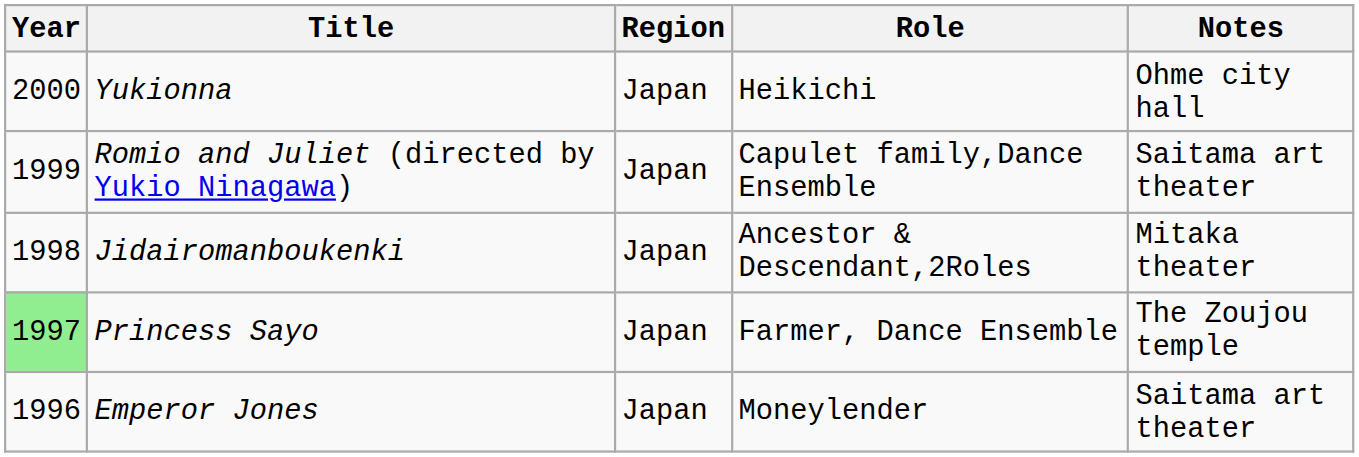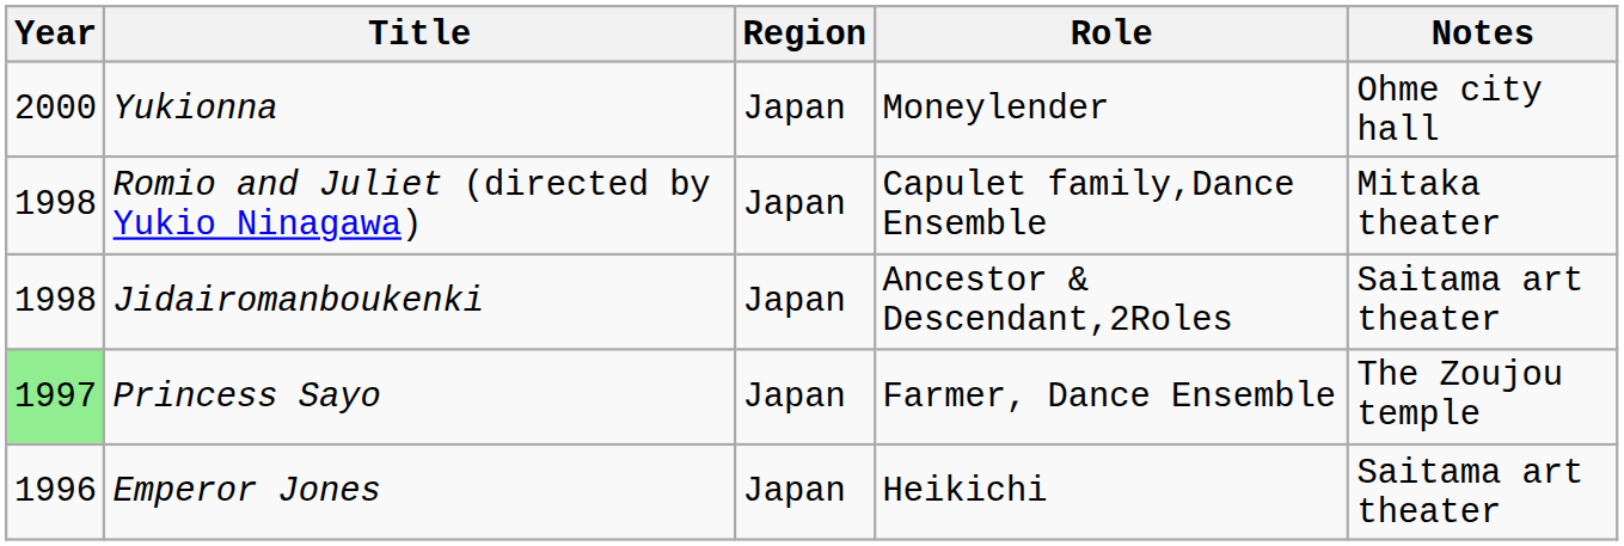Yukionna | Role: Heikichi -> Moneylender
Romio and Juliet (directed by Yukio Ninagawa) | Year: 1999 -> 1998
Romio and Juliet (directed by Yukio Ninagawa) | Notes: Saitama art theater -> Mitaka theater
Jidairomanboukenki | Notes: Mitaka theater -> Saitama art theater
Emperor Jones | Role: Moneylender -> Heikichi
